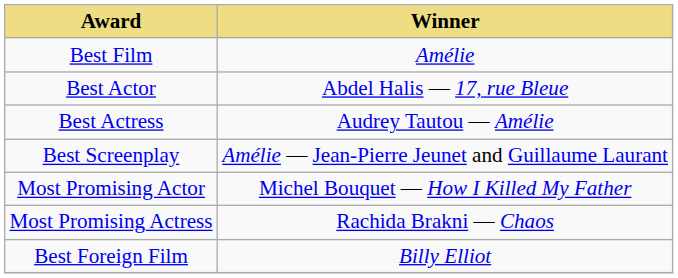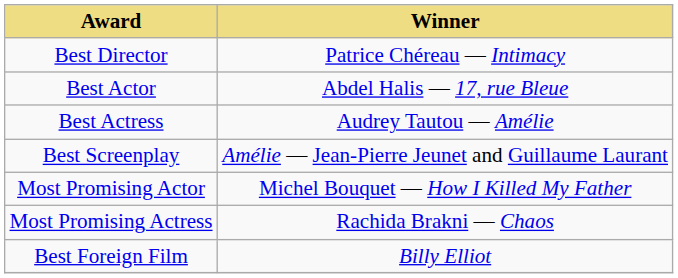- row: Best Film | Amélie
+ row: Best Director | Patrice Chéreau — Intimacy
